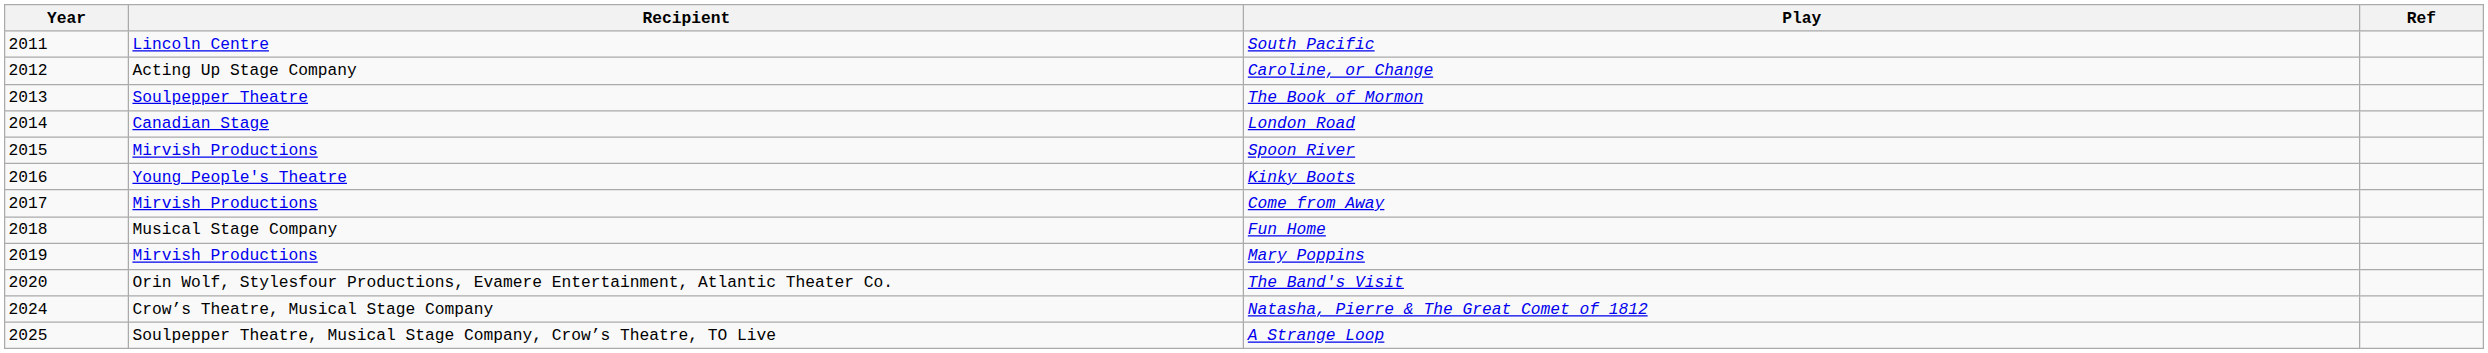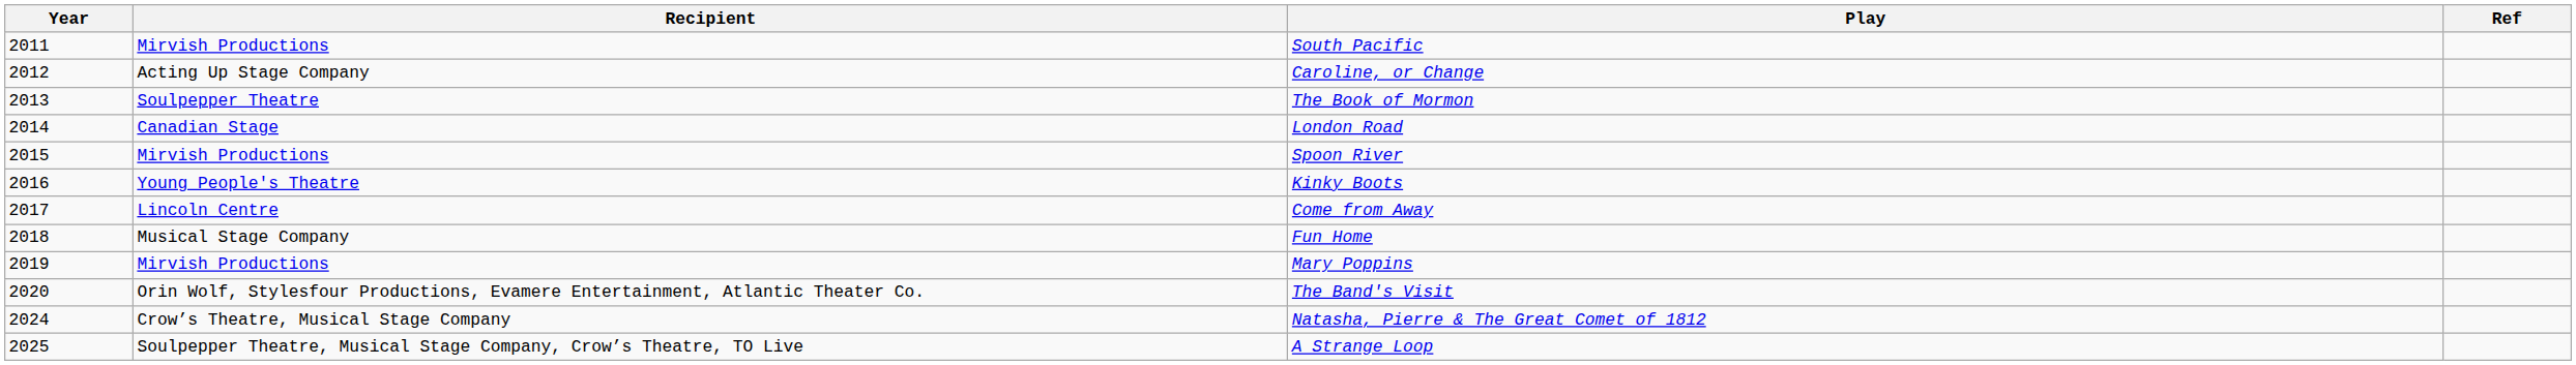South Pacific | Recipient: Lincoln Centre -> Mirvish Productions
Come from Away | Recipient: Mirvish Productions -> Lincoln Centre
